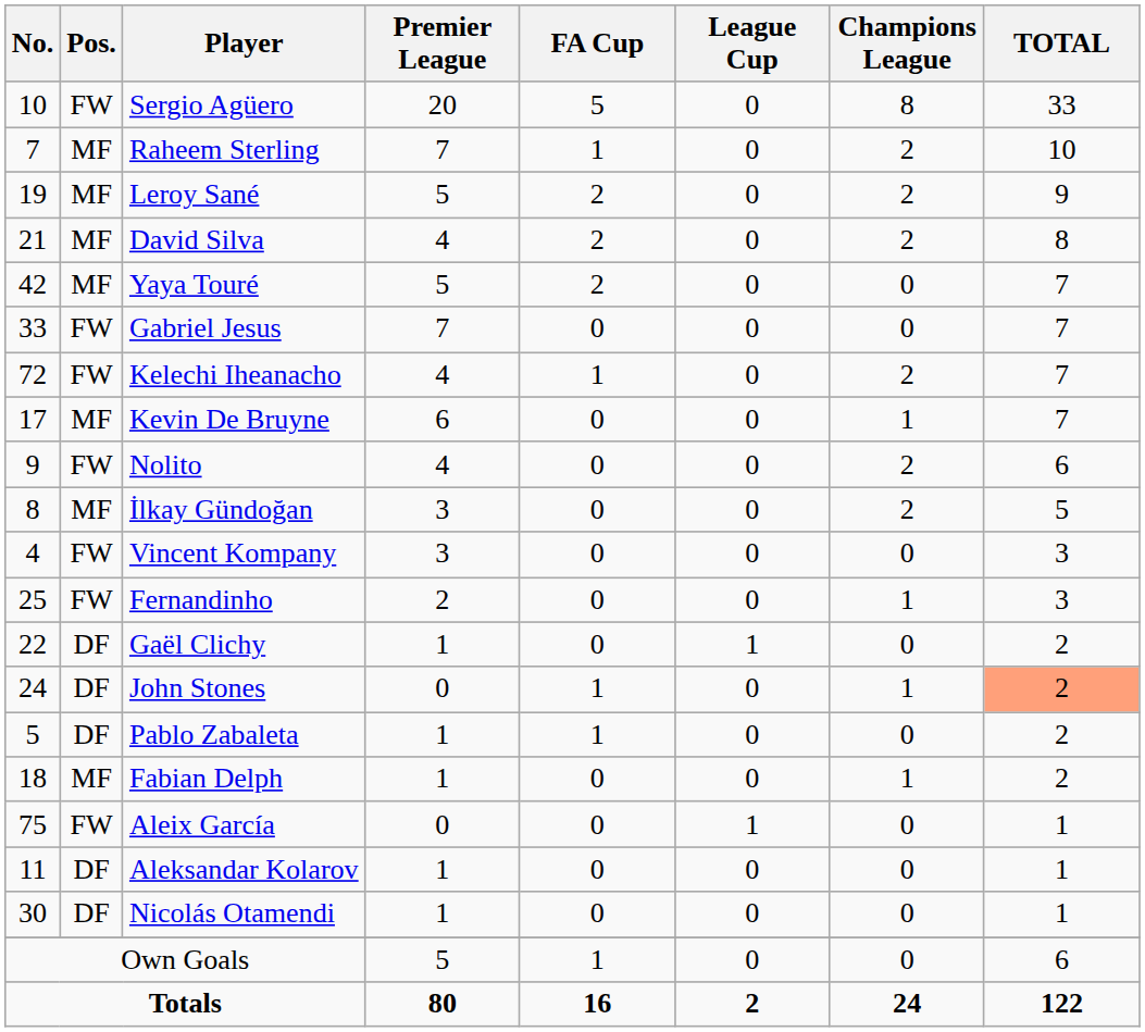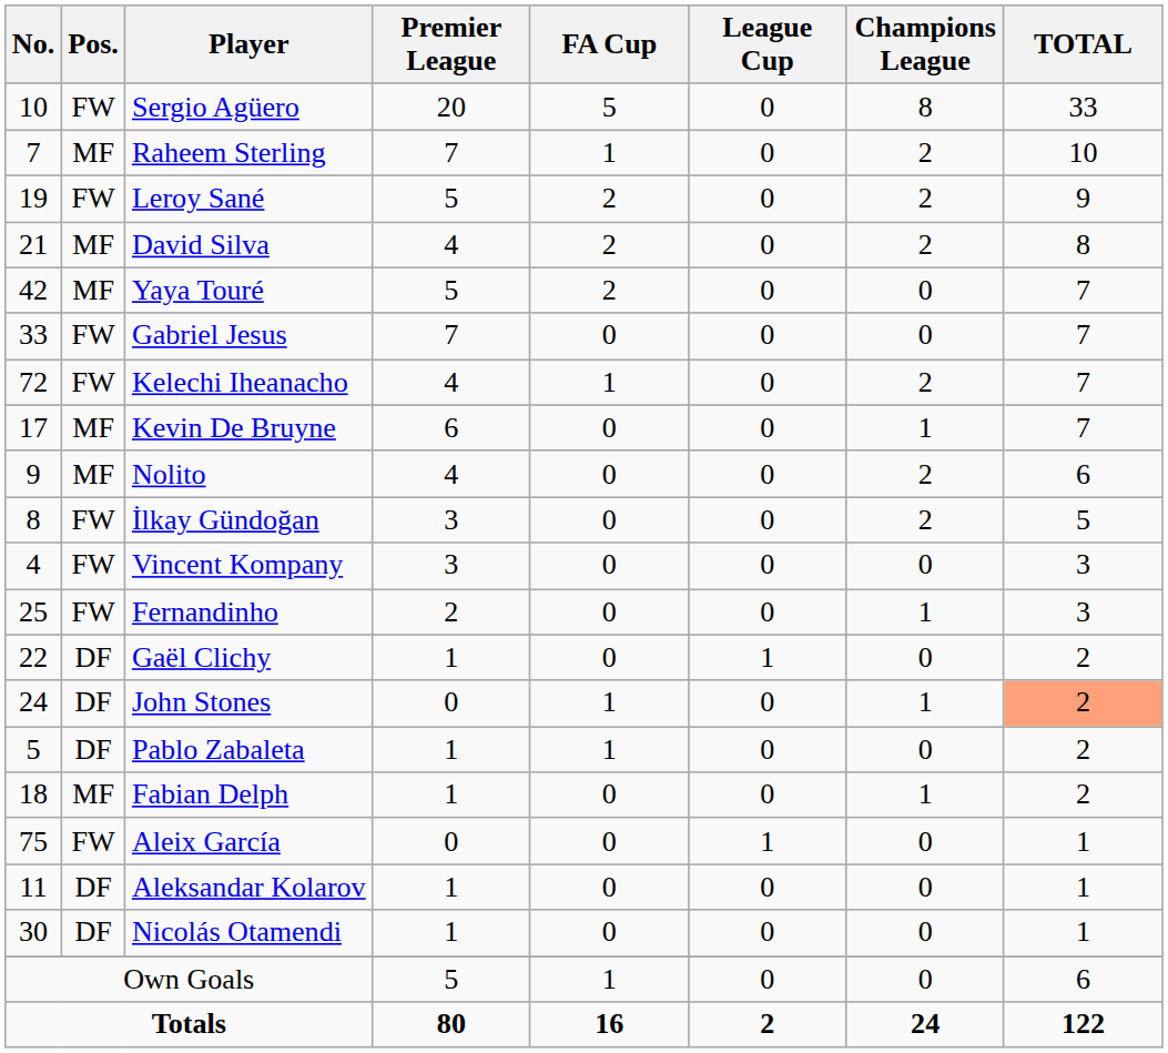Leroy Sané | Pos.: MF -> FW
Nolito | Pos.: FW -> MF
İlkay Gündoğan | Pos.: MF -> FW
